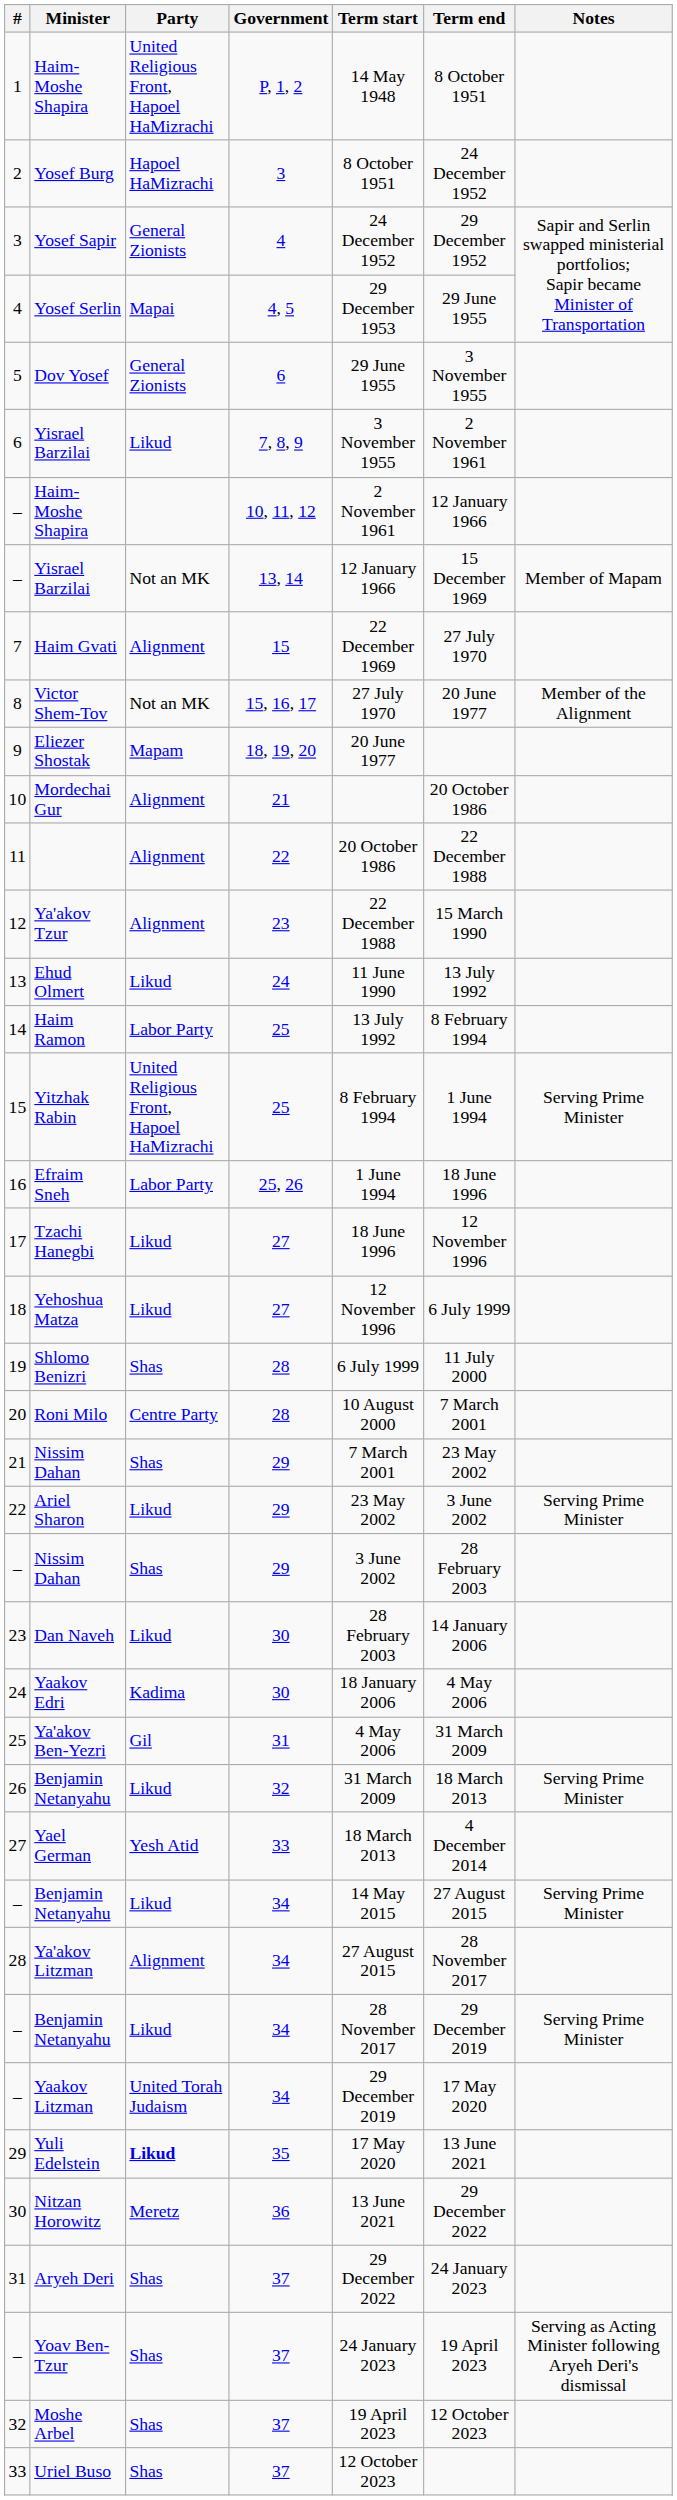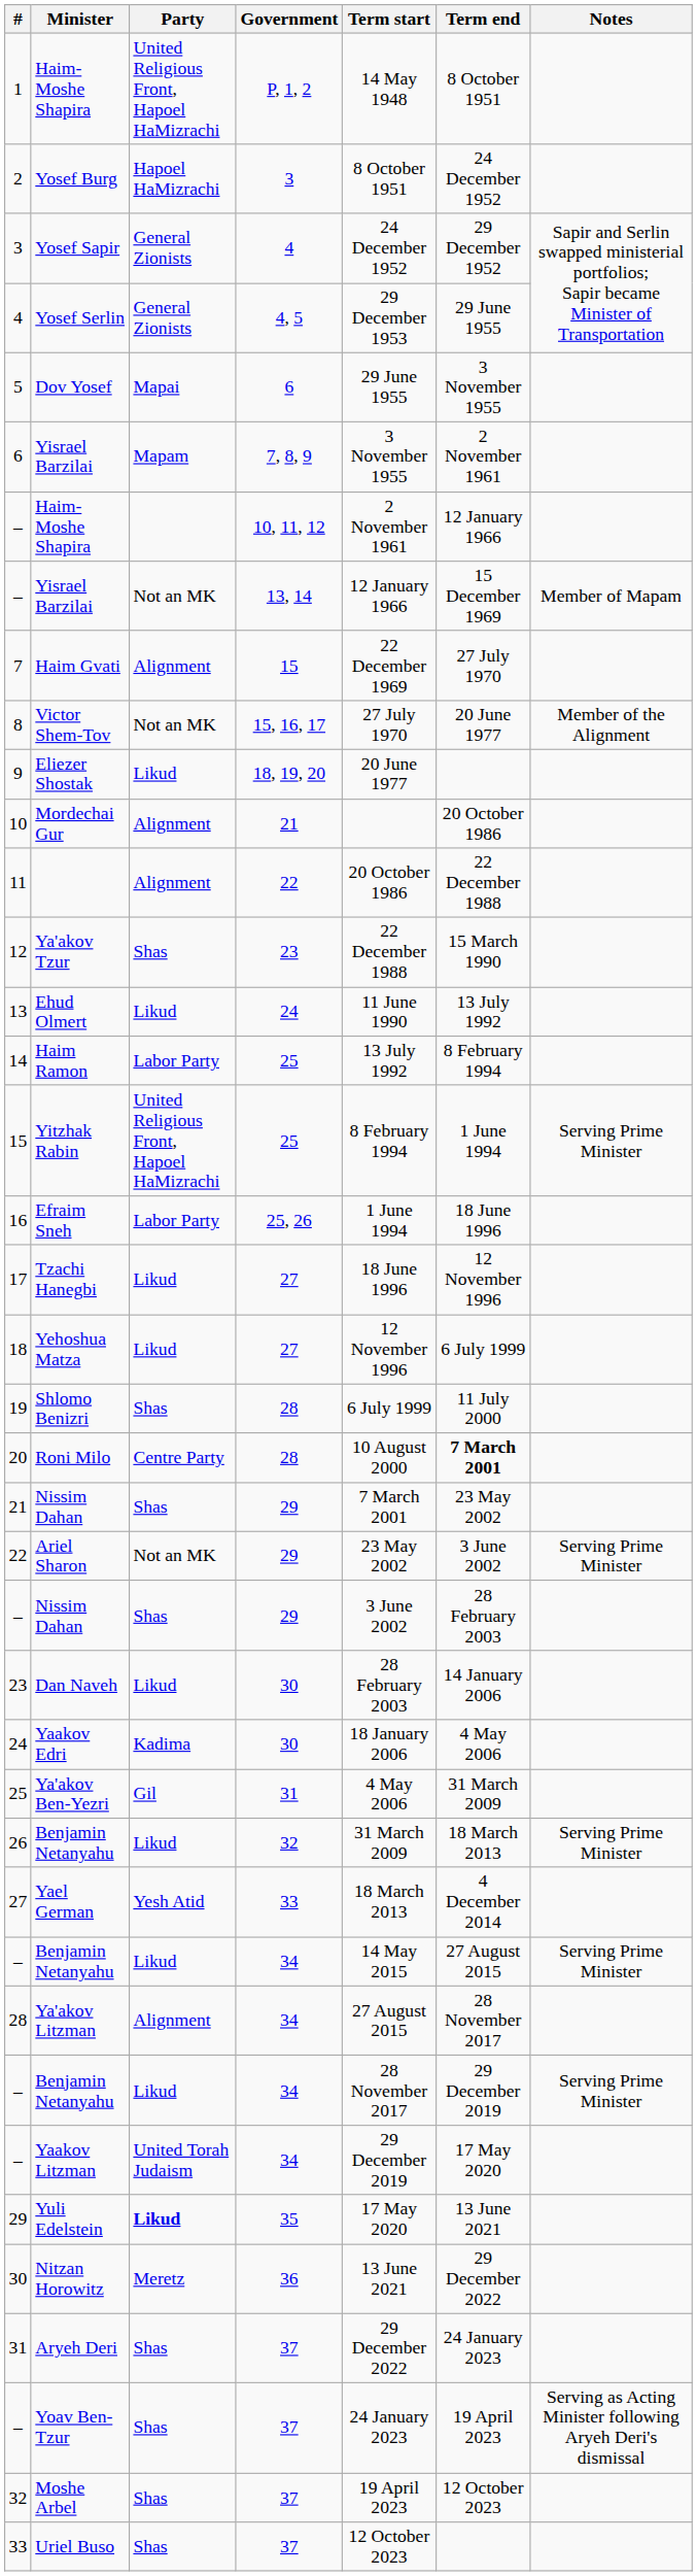Yosef Serlin | Party: Mapai -> General Zionists
Dov Yosef | Party: General Zionists -> Mapai
6 / Yisrael Barzilai | Party: Likud -> Mapam
Eliezer Shostak | Party: Mapam -> Likud
Ya'akov Tzur | Party: Alignment -> Shas
Roni Milo | Term end: normal -> bold
Ariel Sharon | Party: Likud -> Not an MK
